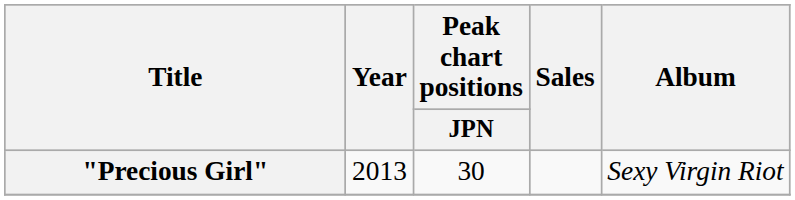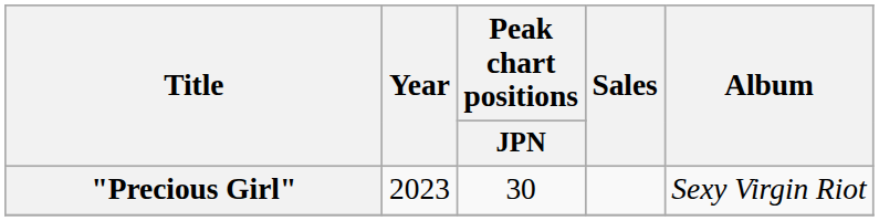"Precious Girl" | Year: 2013 -> 2023
